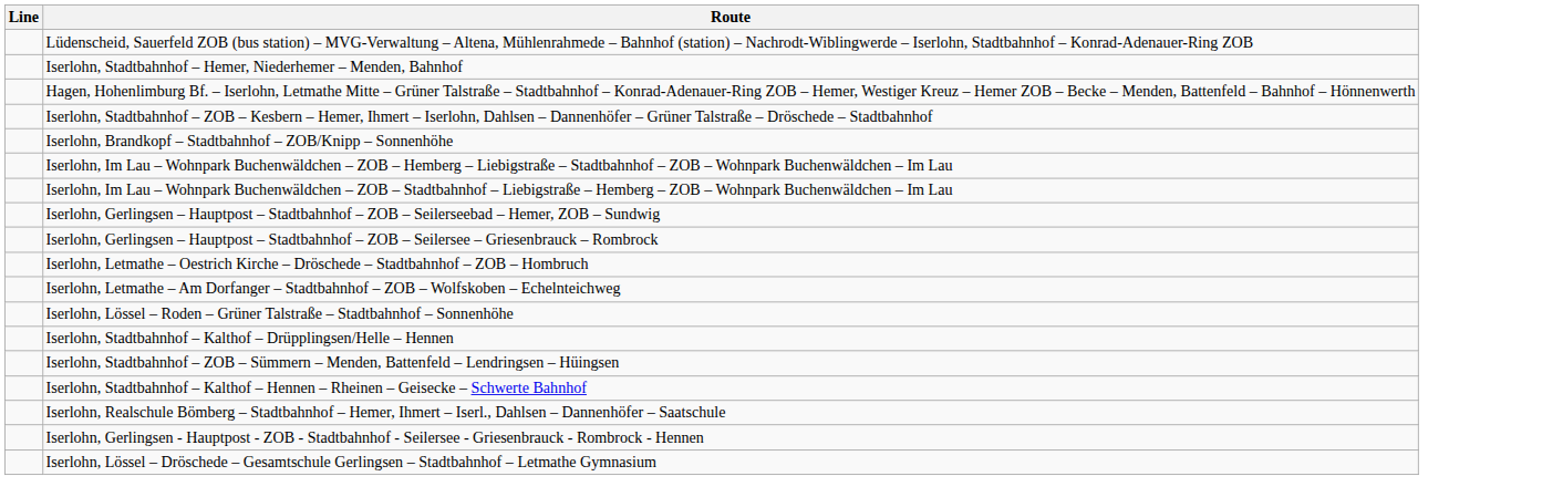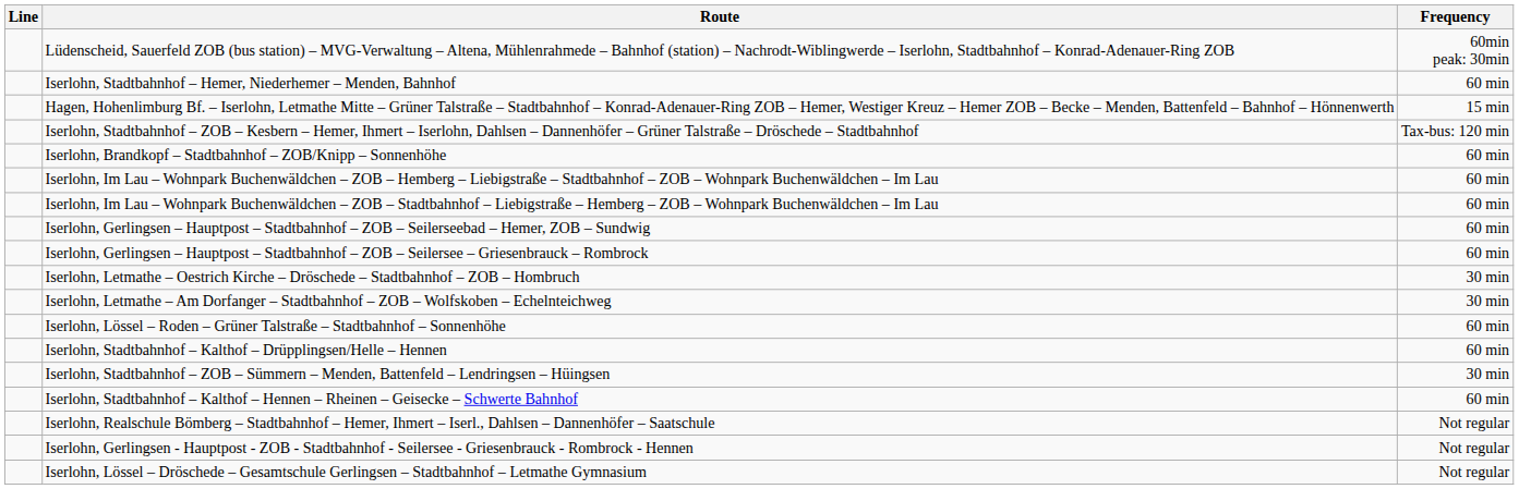+ column: Frequency | 60min peak: 30min | 60 min | 15 min | Tax-bus: 120 min | 60 min | 60 min | 60 min | 60 min | 60 min | 30 min | 30 min | 60 min | 60 min | 30 min | 60 min | Not regular | Not regular | Not regular
